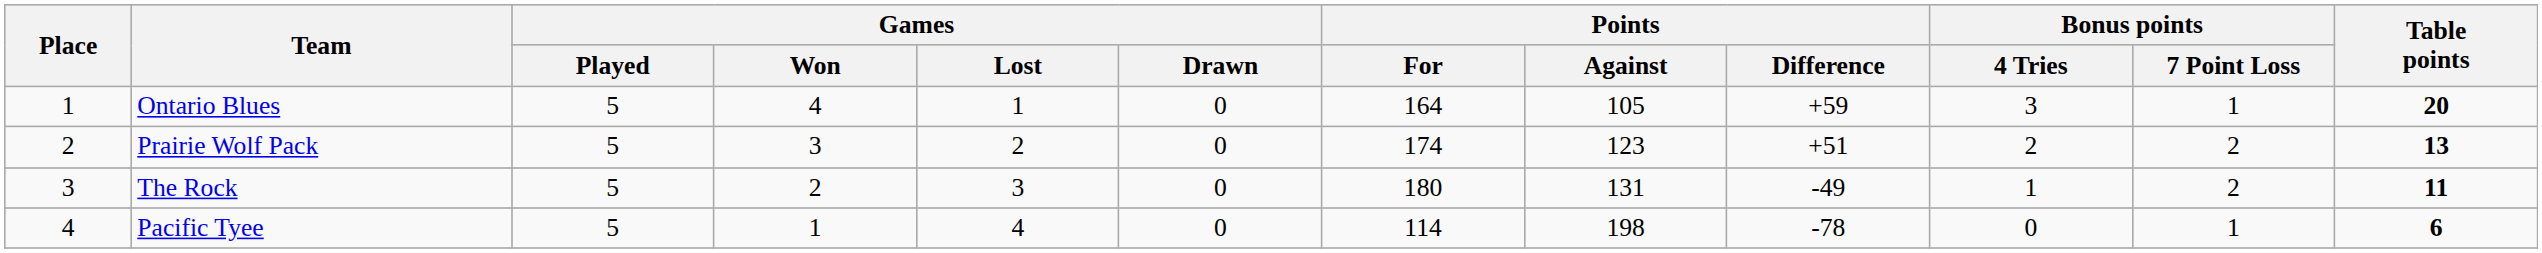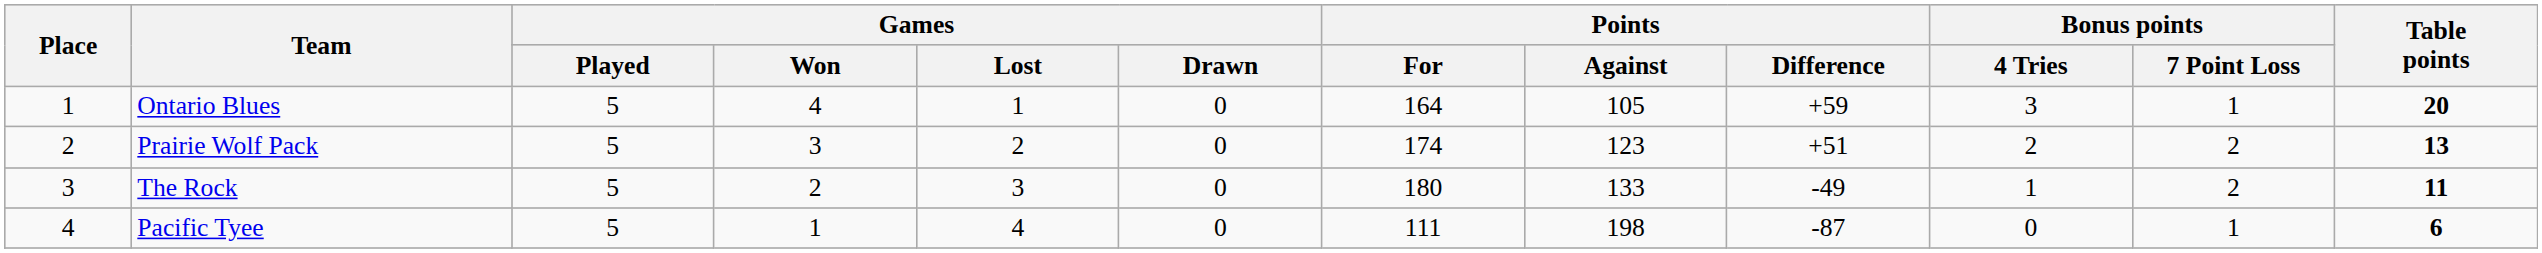The Rock | Points / Against: 131 -> 133
Pacific Tyee | Points / For: 114 -> 111
Pacific Tyee | Points / Difference: -78 -> -87
